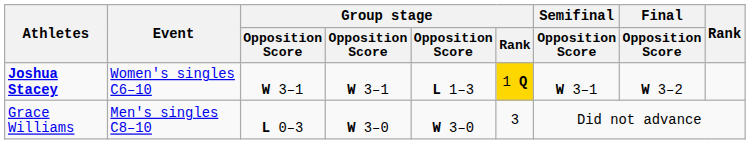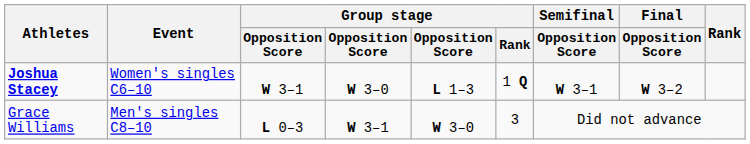Joshua Stacey | column 4: W 3–1 -> W 3–0
Joshua Stacey | Group stage / Rank: gold background -> no background
Grace Williams | column 4: W 3–0 -> W 3–1
